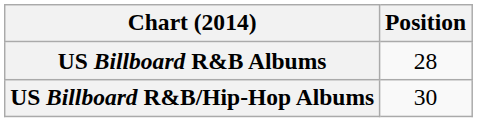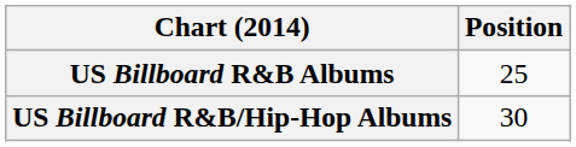US Billboard R&B Albums | Position: 28 -> 25
